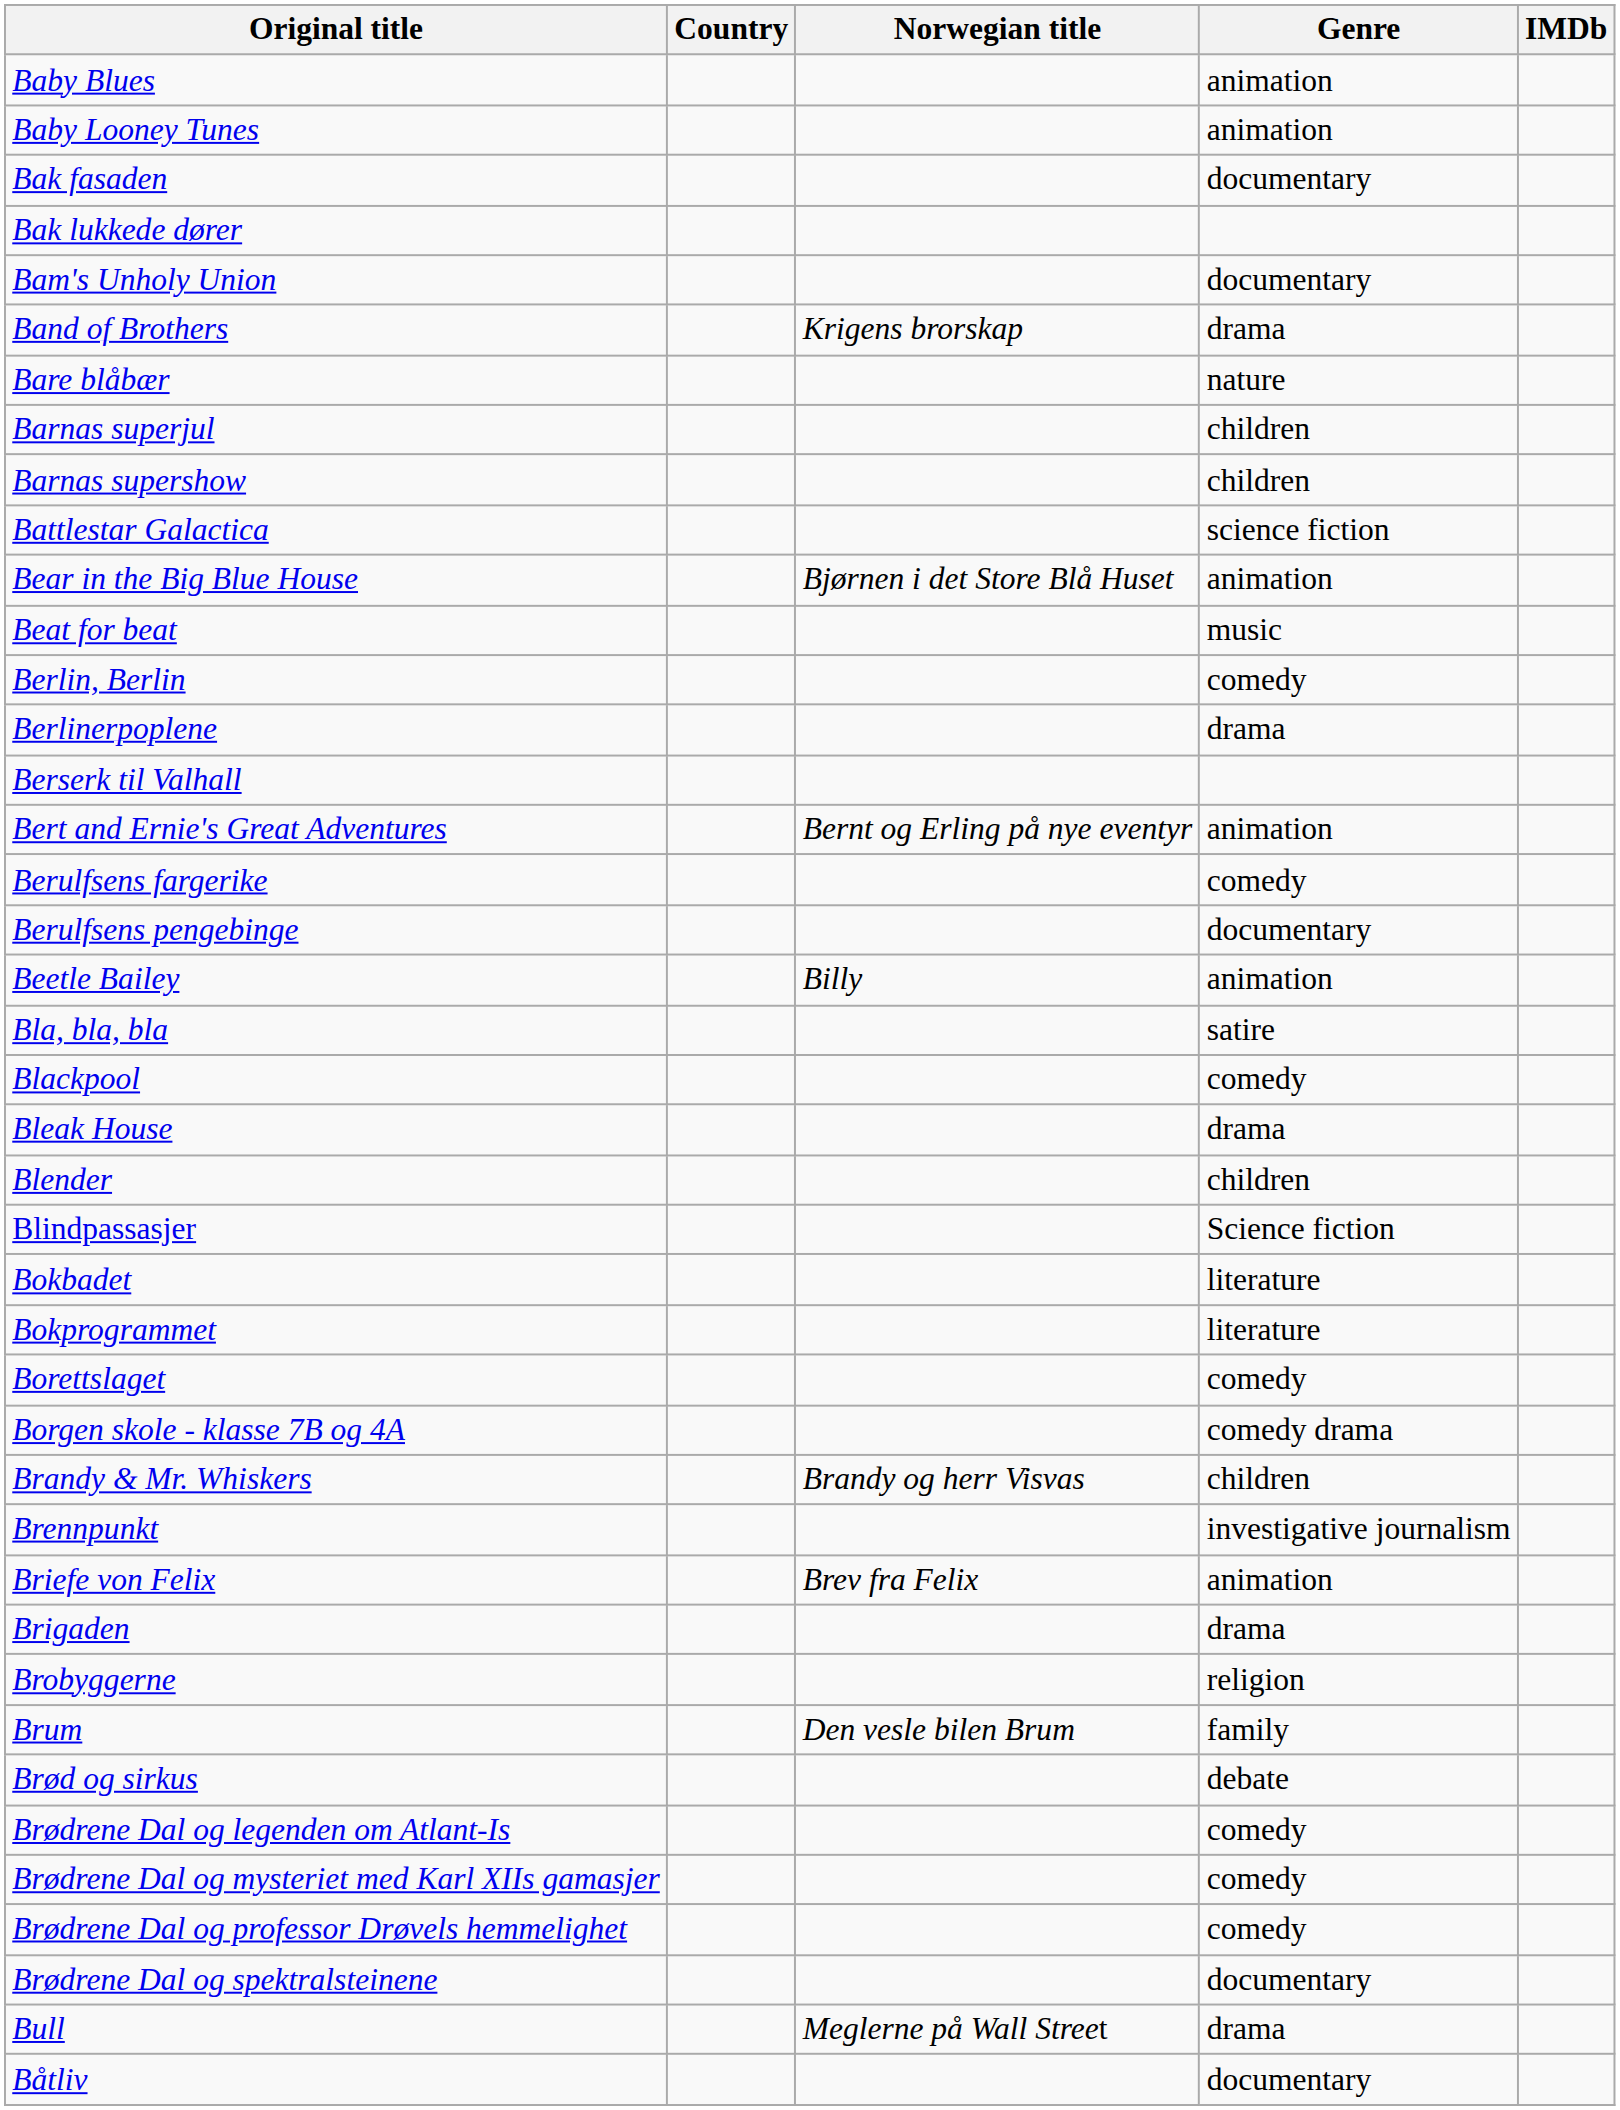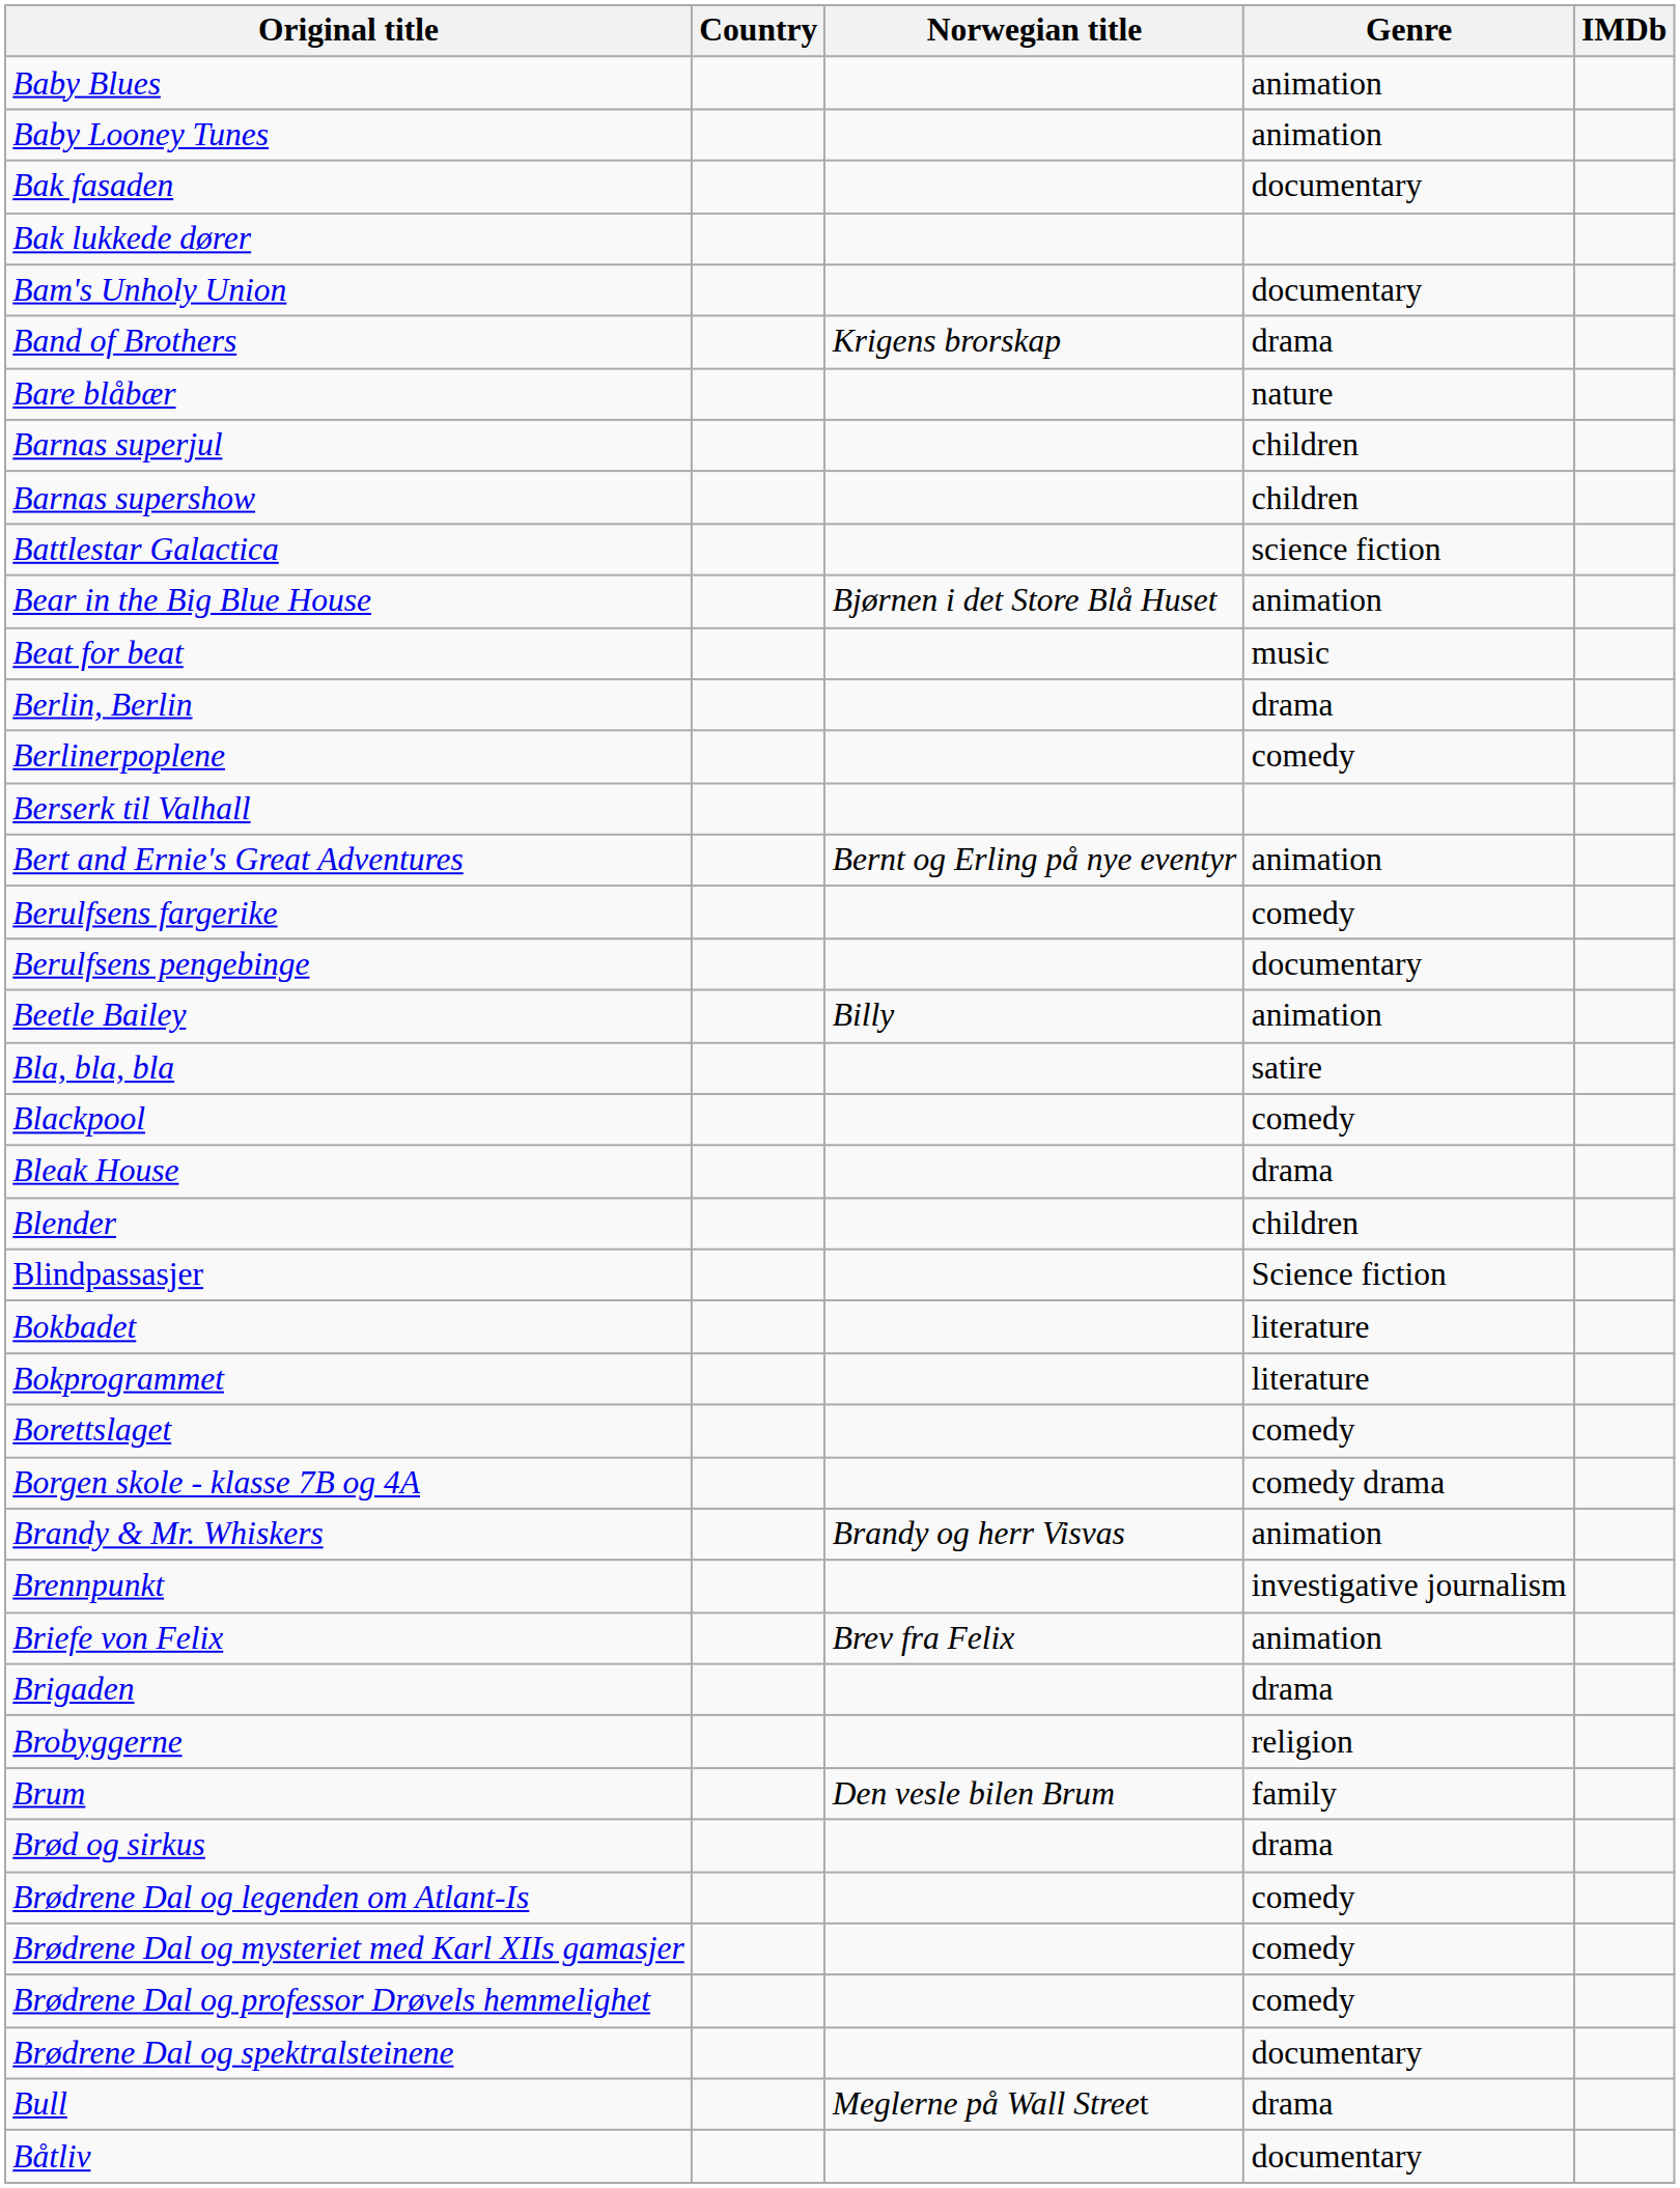Berlin, Berlin | Genre: comedy -> drama
Berlinerpoplene | Genre: drama -> comedy
Brandy & Mr. Whiskers | Genre: children -> animation
Brød og sirkus | Genre: debate -> drama
